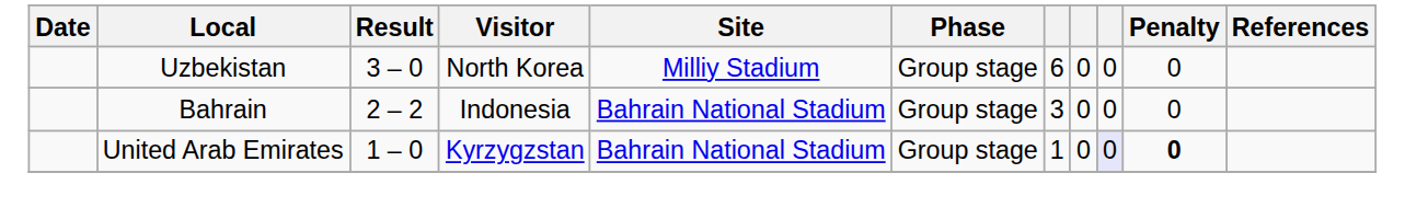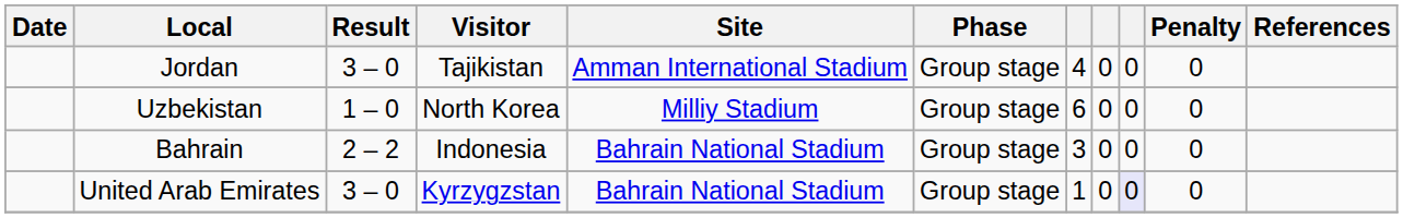+ row: Jordan | 3 – 0 | Tajikistan | Amman International Stadium | Group stage | 4 | 0 | 0 | 0
Uzbekistan | Result: 3 – 0 -> 1 – 0
United Arab Emirates | Result: 1 – 0 -> 3 – 0
United Arab Emirates | Penalty: bold -> normal
